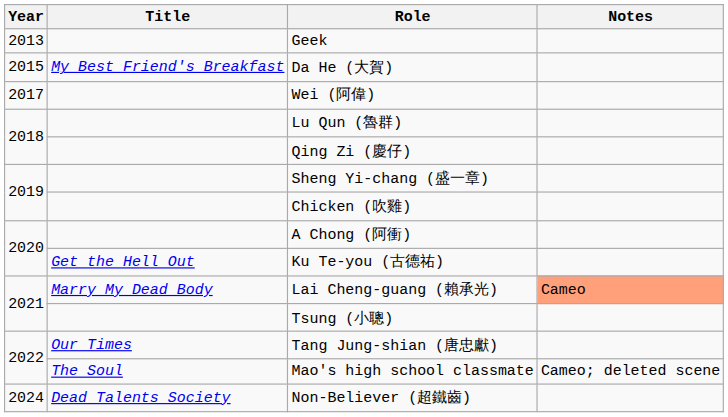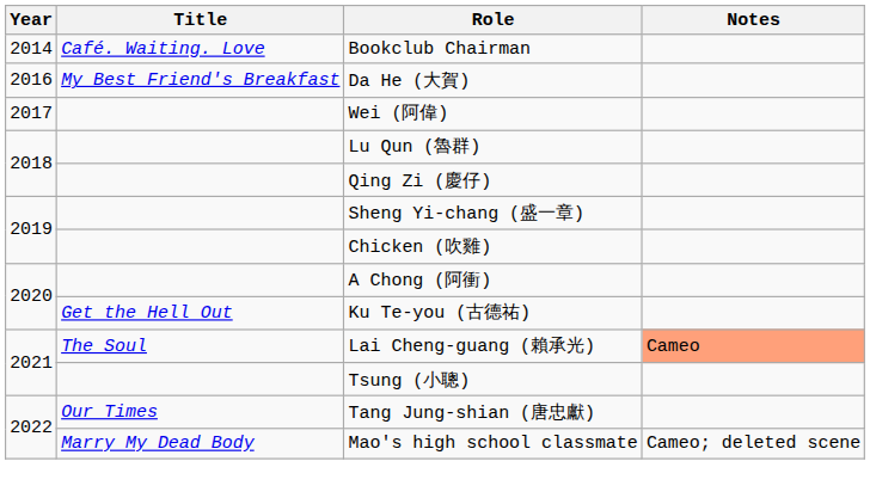- row: 2013 | Geek
+ row: 2014 | Café. Waiting. Love | Bookclub Chairman
Da He (大賀) | Year: 2015 -> 2016
Lai Cheng-guang (賴承光) | Title: Marry My Dead Body -> The Soul
Mao's high school classmate | Title: The Soul -> Marry My Dead Body
- row: 2024 | Dead Talents Society | Non-Believer (超鐵齒)
